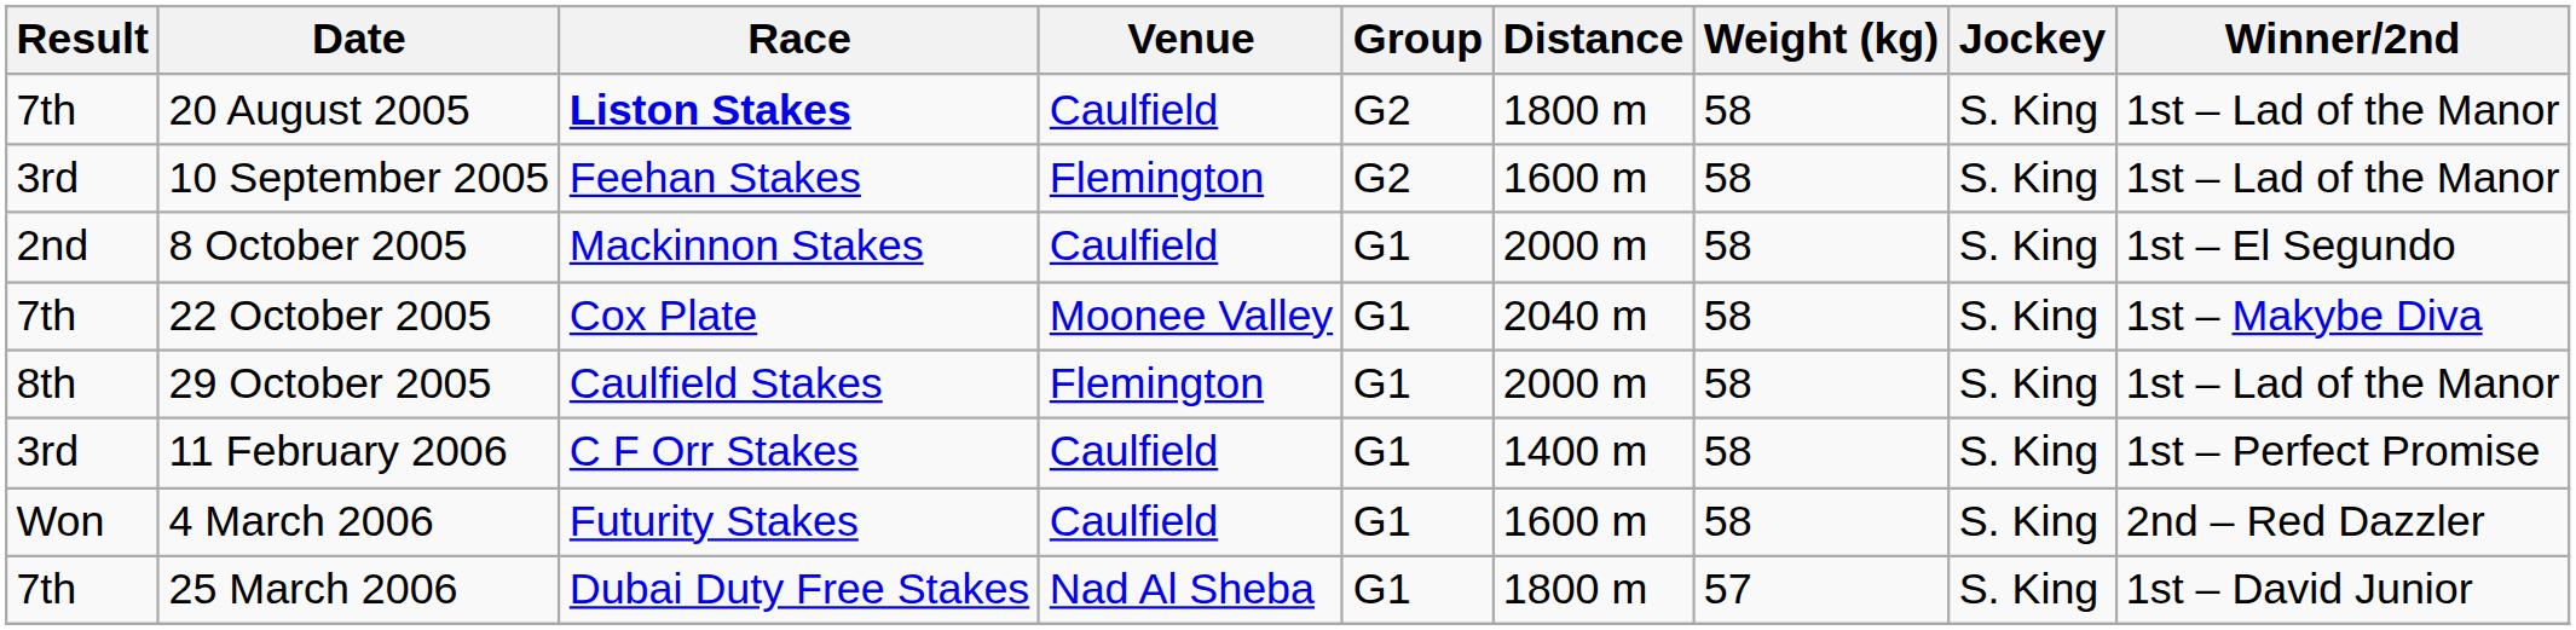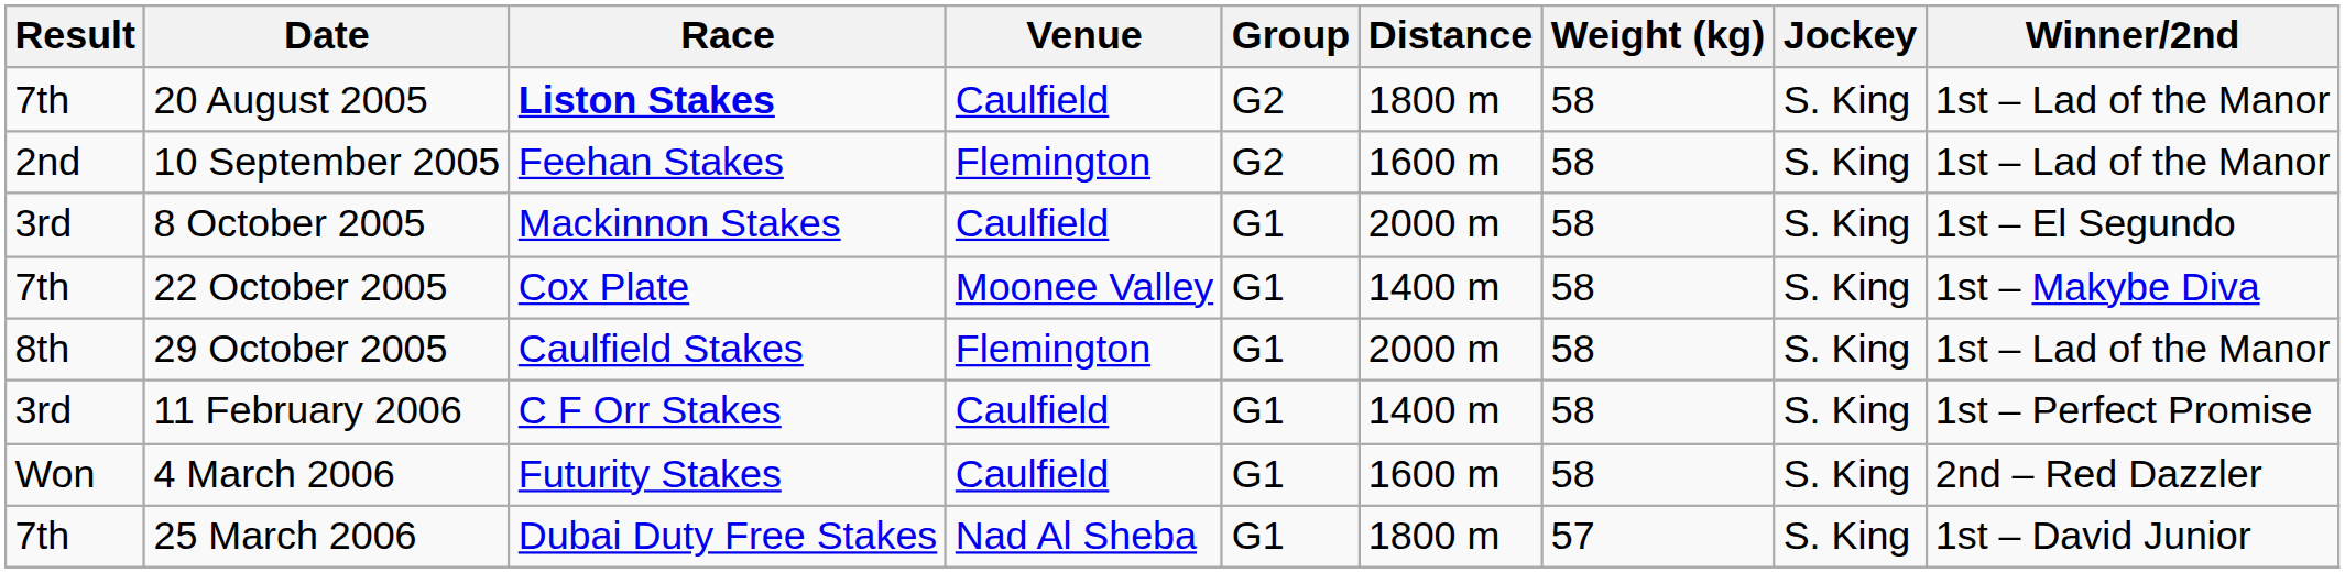10 September 2005 | Result: 3rd -> 2nd
8 October 2005 | Result: 2nd -> 3rd
22 October 2005 | Distance: 2040 m -> 1400 m
